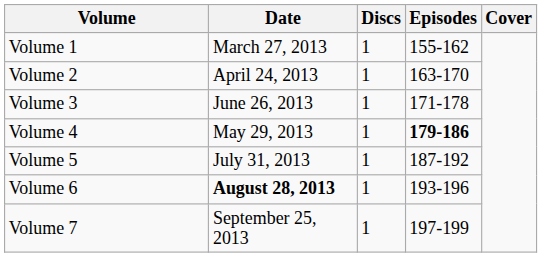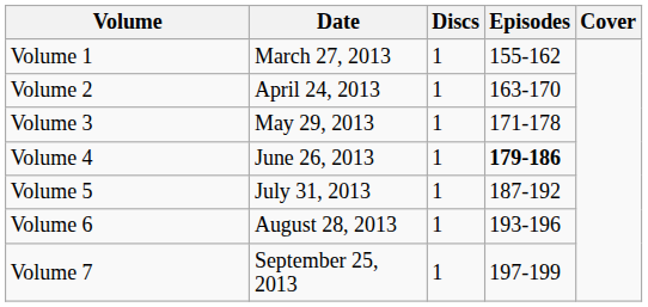Volume 3 | Date: June 26, 2013 -> May 29, 2013
Volume 4 | Date: May 29, 2013 -> June 26, 2013
Volume 6 | Date: bold -> normal
